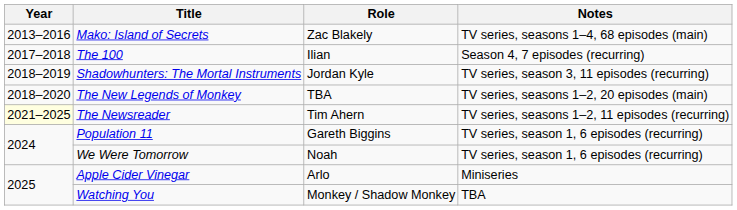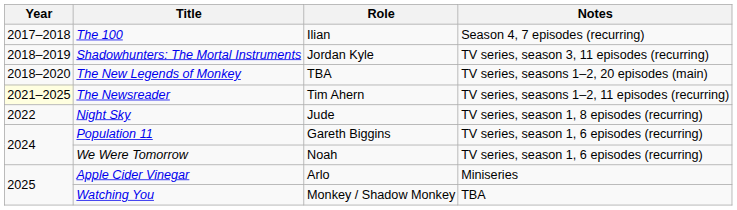- row: 2013–2016 | Mako: Island of Secrets | Zac Blakely | TV series, seasons 1–4, 68 episodes (main)
+ row: 2022 | Night Sky | Jude | TV series, season 1, 8 episodes (recurring)
